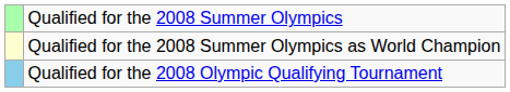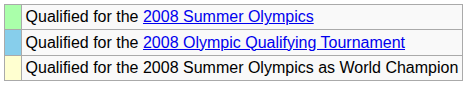rows swapped: Qualified for the 2008 Summer Olympics as World Champion <-> Qualified for the 2008 Olympic Qualifying Tournament
